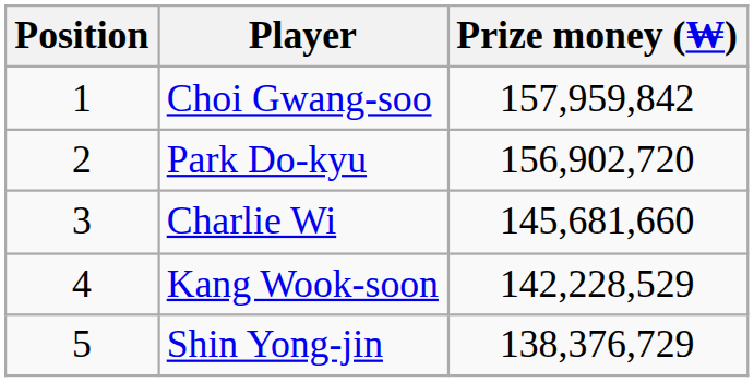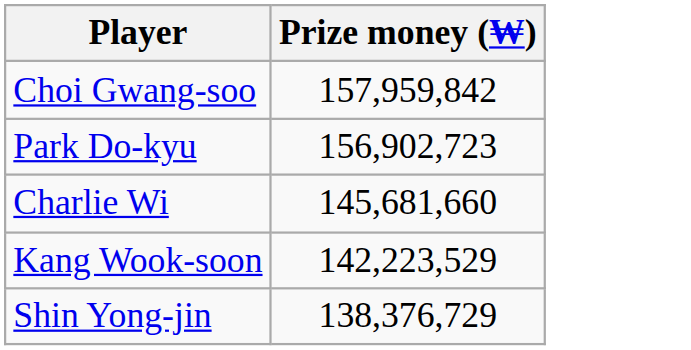- column: Position | 1 | 2 | 3 | 4 | 5
Park Do-kyu | Prize money (₩): 156,902,720 -> 156,902,723
Kang Wook-soon | Prize money (₩): 142,228,529 -> 142,223,529
